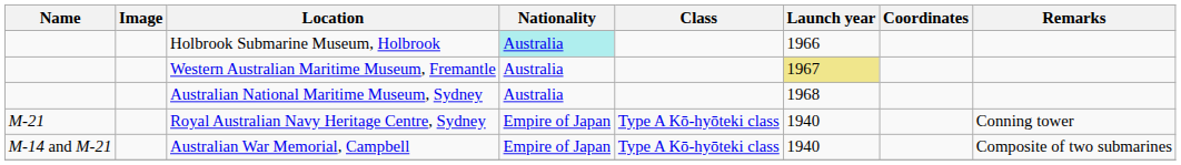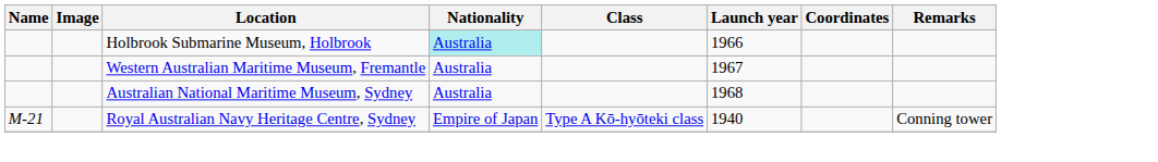Western Australian Maritime Museum, Fremantle | Launch year: khaki background -> no background
- row: M-14 and M-21 | Australian War Memorial, Campbell | Empire of Japan | Type A Kō-hyōteki class | 1940 | Composite of two submarines
